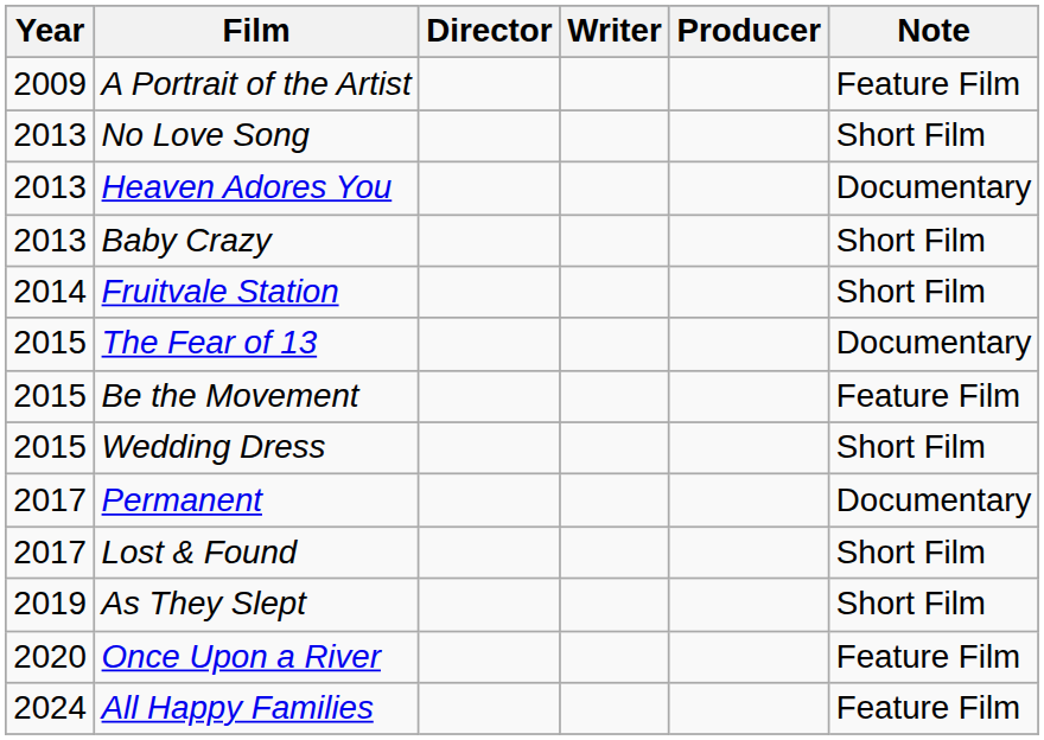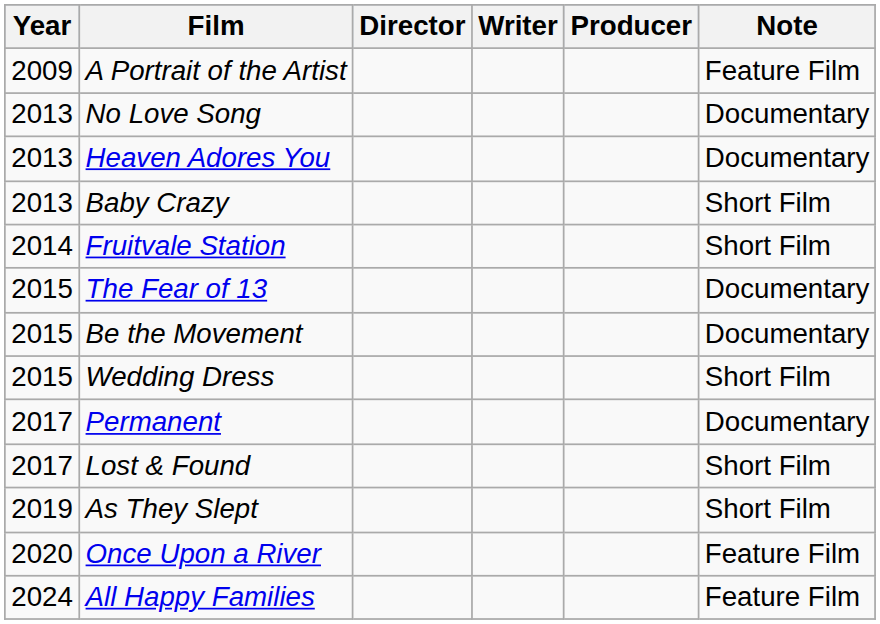No Love Song | Note: Short Film -> Documentary
Be the Movement | Note: Feature Film -> Documentary
